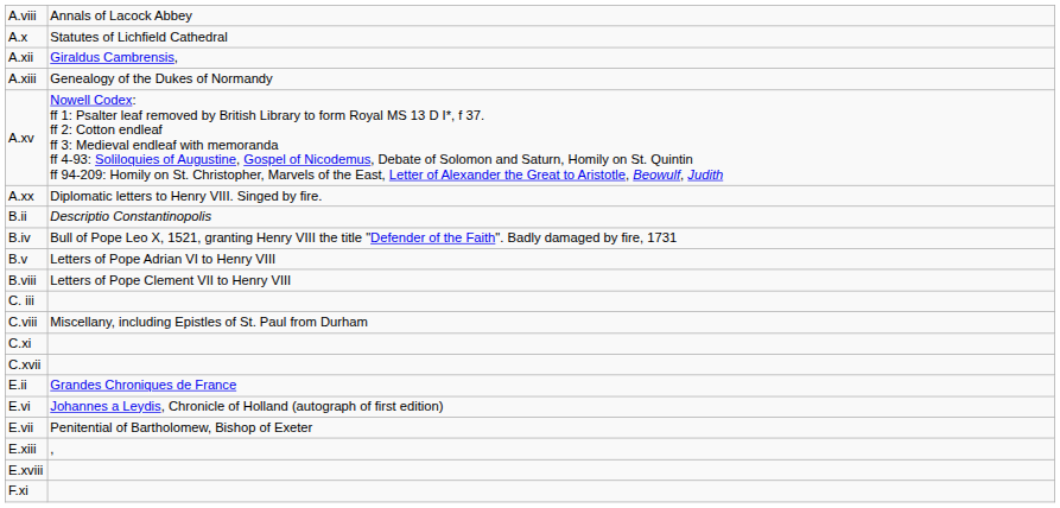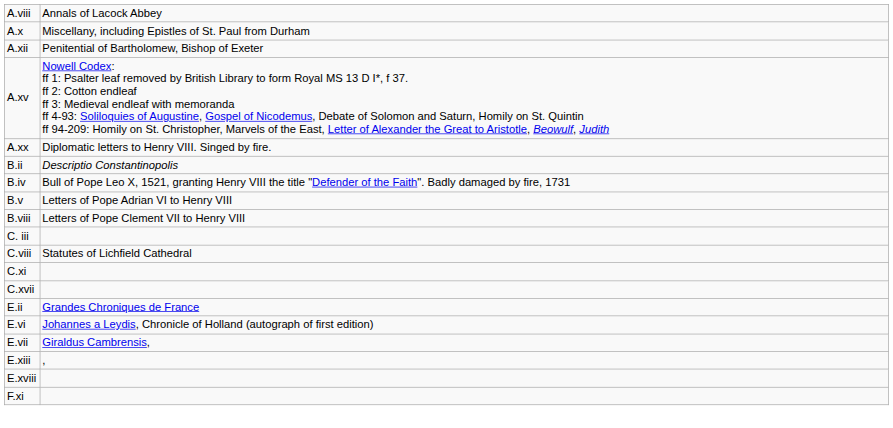A.x | column 2: Statutes of Lichfield Cathedral -> Miscellany, including Epistles of St. Paul from Durham
A.xii | column 2: Giraldus Cambrensis, -> Penitential of Bartholomew, Bishop of Exeter
- row: A.xiii | Genealogy of the Dukes of Normandy
C.viii | column 2: Miscellany, including Epistles of St. Paul from Durham -> Statutes of Lichfield Cathedral
E.vii | column 2: Penitential of Bartholomew, Bishop of Exeter -> Giraldus Cambrensis,
